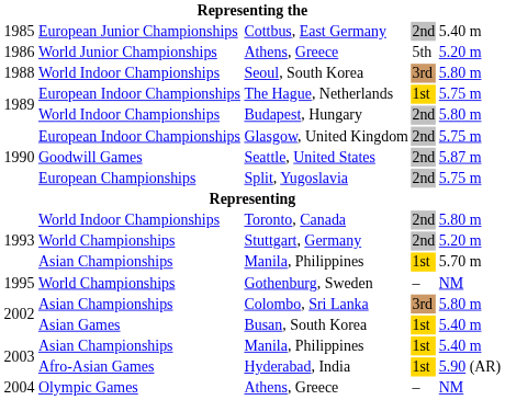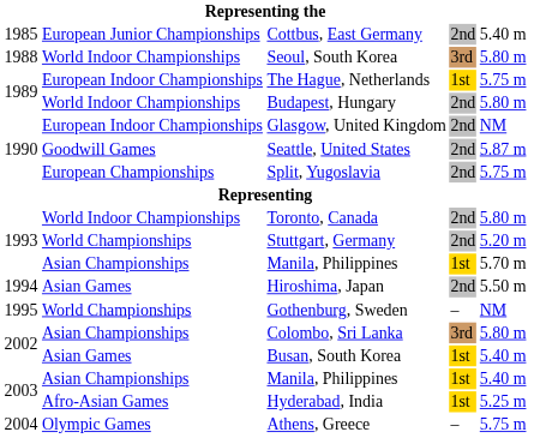- row: 1986 | World Junior Championships | Athens, Greece | 5th | 5.20 m
Glasgow, United Kingdom | column 5: 5.75 m -> NM
+ row: 1994 | Asian Games | Hiroshima, Japan | 2nd | 5.50 m
Hyderabad, India | column 5: 5.90 (AR) -> 5.25 m
2004 / Athens, Greece | column 5: NM -> 5.75 m
